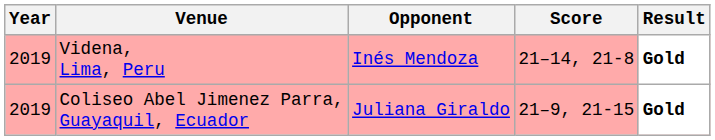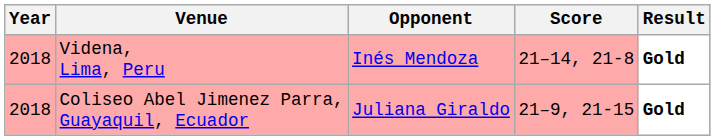Videna, Lima, Peru | Year: 2019 -> 2018
Coliseo Abel Jimenez Parra, Guayaquil, Ecuador | Year: 2019 -> 2018
